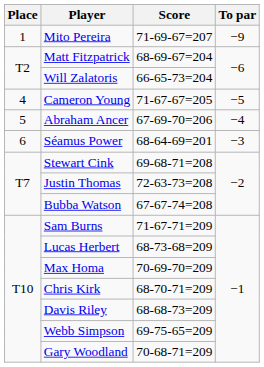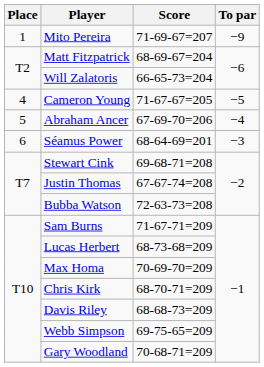Justin Thomas | Score: 72-63-73=208 -> 67-67-74=208
Bubba Watson | Score: 67-67-74=208 -> 72-63-73=208
